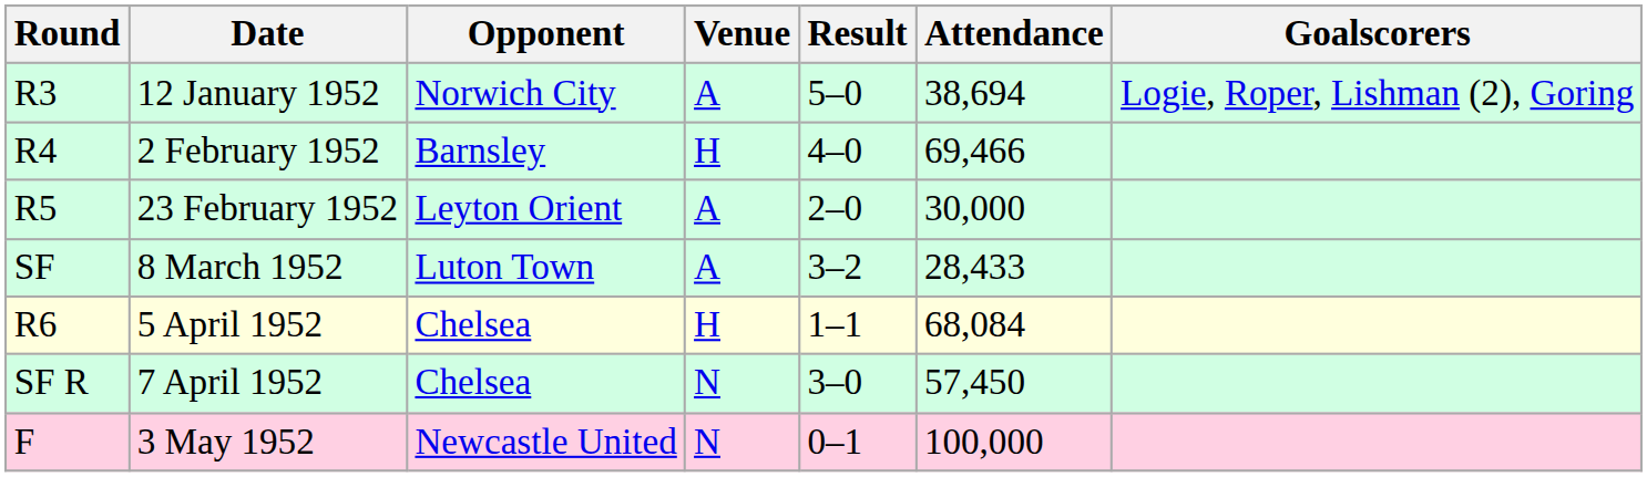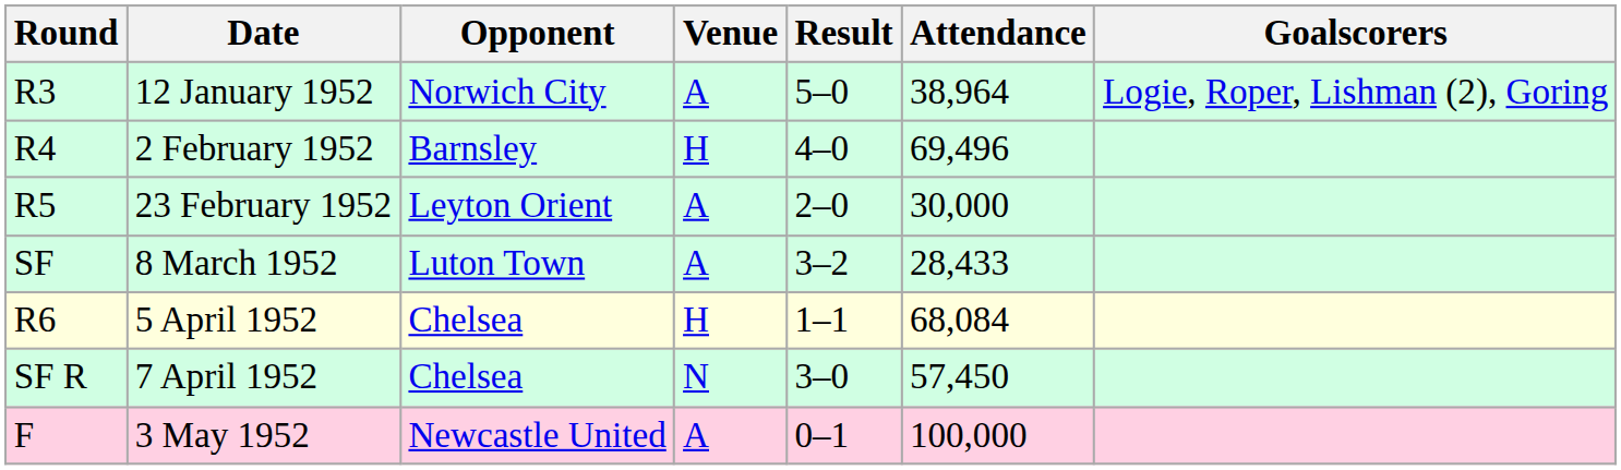12 January 1952 | Attendance: 38,694 -> 38,964
2 February 1952 | Attendance: 69,466 -> 69,496
3 May 1952 | Venue: N -> A
